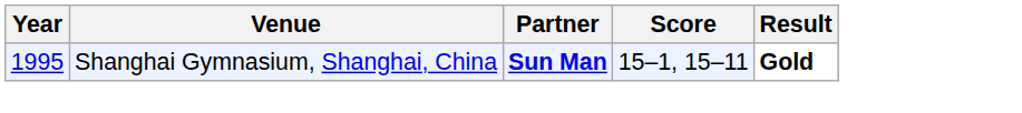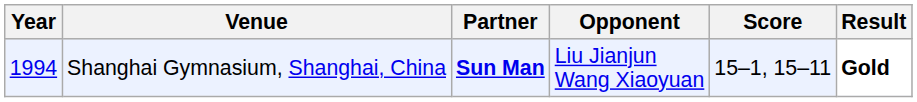+ column: Opponent | Liu Jianjun Wang Xiaoyuan
Shanghai Gymnasium, Shanghai, China | Year: 1995 -> 1994
